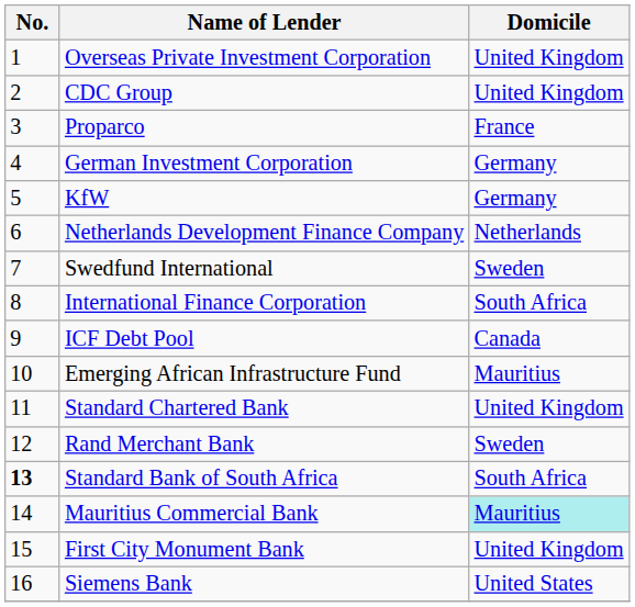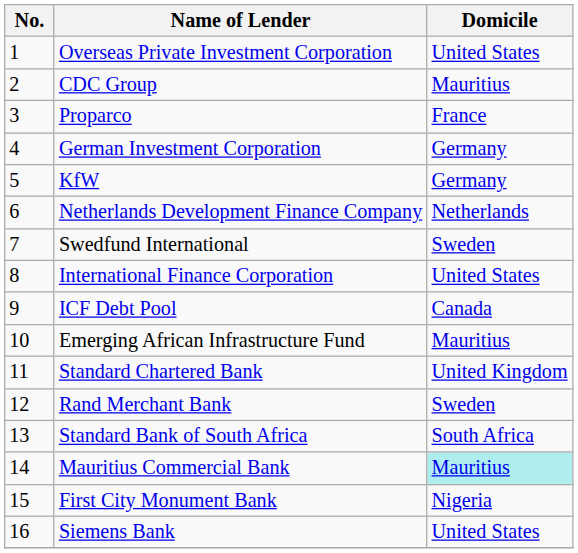Overseas Private Investment Corporation | Domicile: United Kingdom -> United States
CDC Group | Domicile: United Kingdom -> Mauritius
International Finance Corporation | Domicile: South Africa -> United States
Standard Bank of South Africa | No.: bold -> normal
First City Monument Bank | Domicile: United Kingdom -> Nigeria
